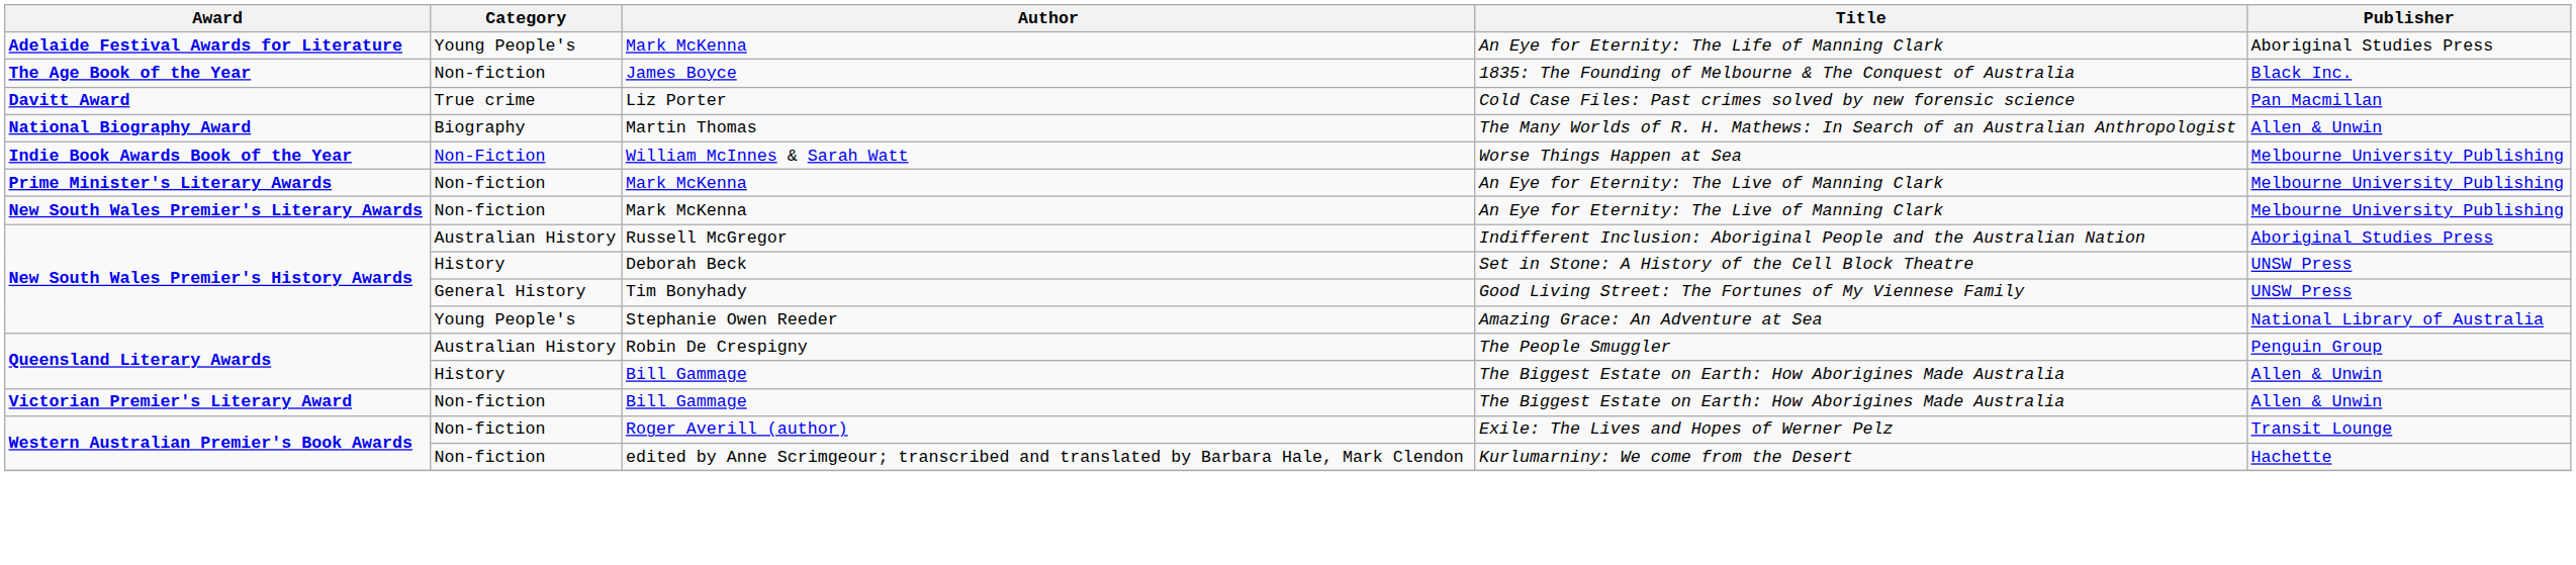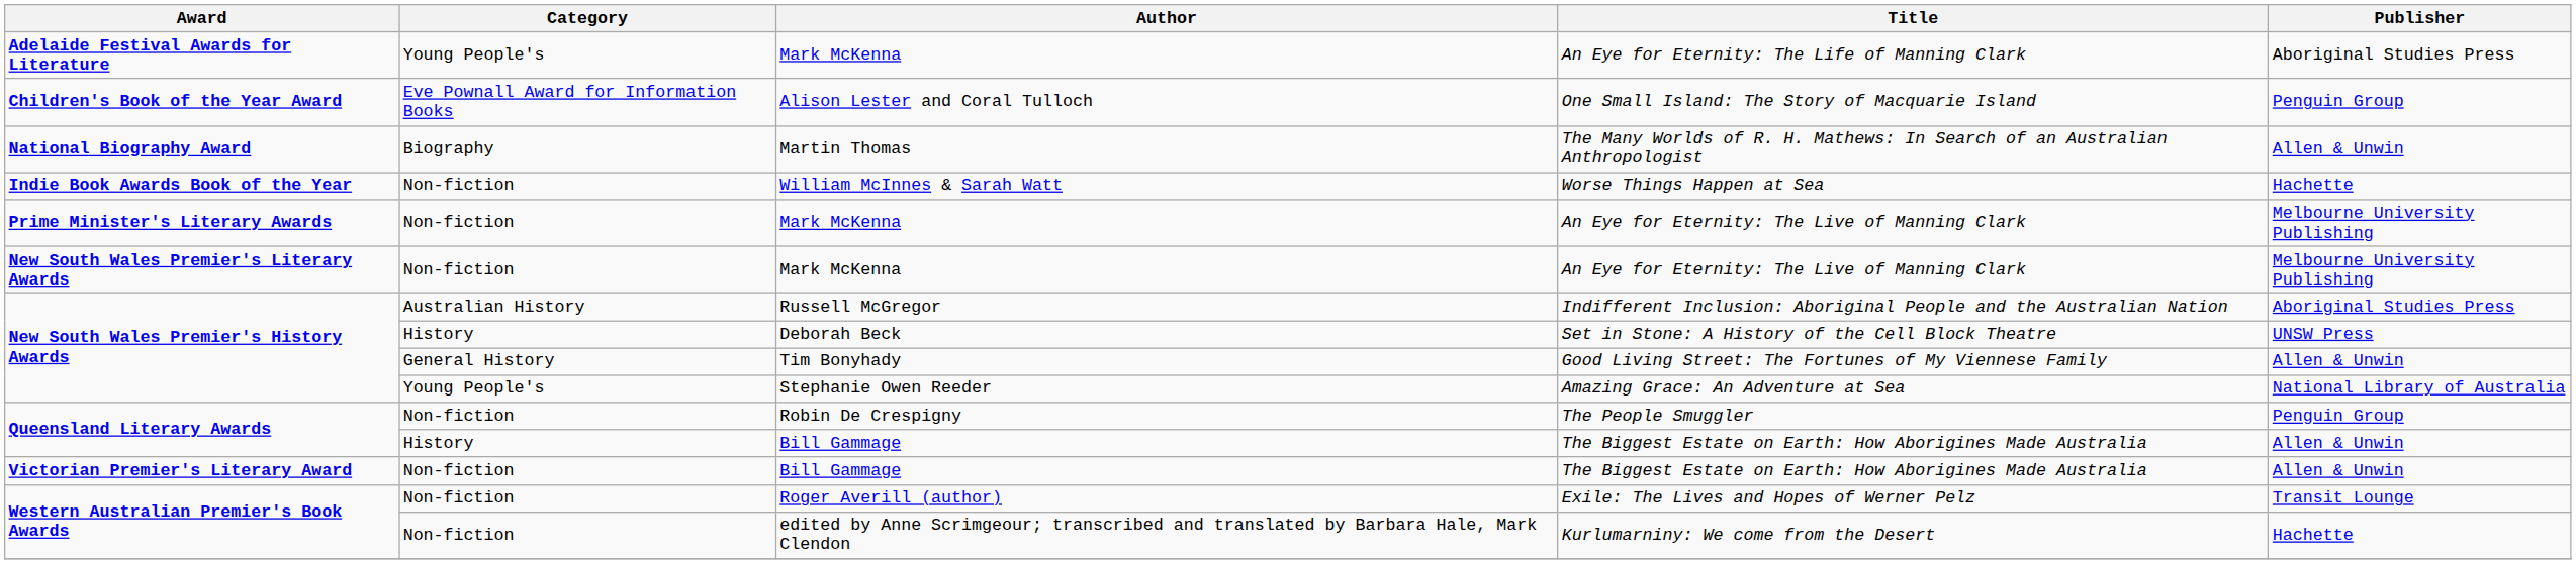- row: The Age Book of the Year | Non-fiction | James Boyce | 1835: The Founding of Melbourne & The Conquest of Australia | Black Inc.
+ row: Children's Book of the Year Award | Eve Pownall Award for Information Books | Alison Lester and Coral Tulloch | One Small Island: The Story of Macquarie Island | Penguin Group
- row: Davitt Award | True crime | Liz Porter | Cold Case Files: Past crimes solved by new forensic science | Pan Macmillan
Worse Things Happen at Sea | Category: Non-Fiction -> Non-fiction
Worse Things Happen at Sea | Publisher: Melbourne University Publishing -> Hachette
Good Living Street: The Fortunes of My Viennese Family | Publisher: UNSW Press -> Allen & Unwin
The People Smuggler | Category: Australian History -> Non-fiction
